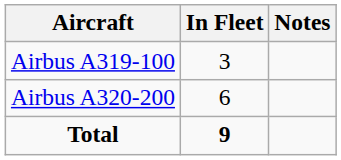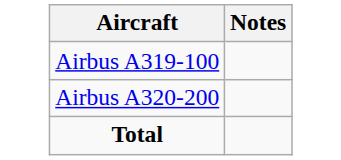- column: In Fleet | 3 | 6 | 9
